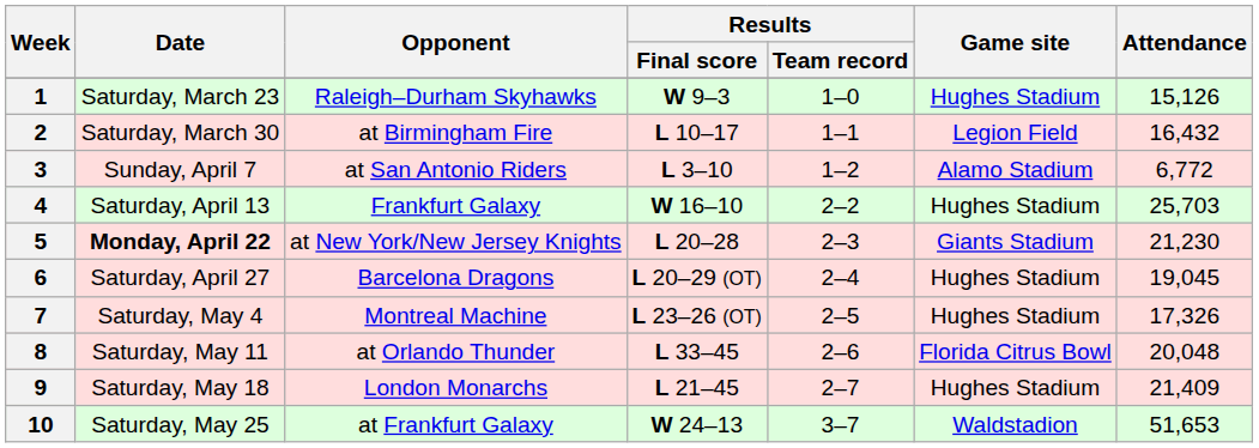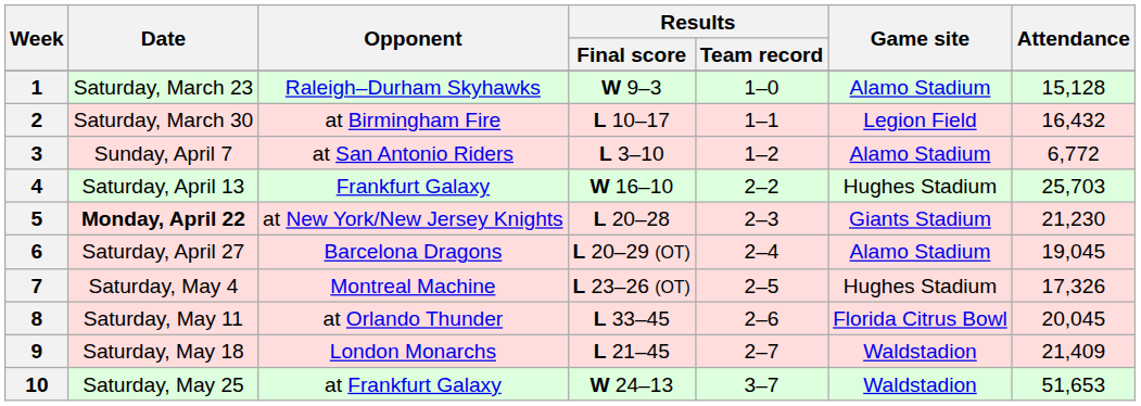1 | Game site: Hughes Stadium -> Alamo Stadium
1 | Attendance: 15,126 -> 15,128
6 | Game site: Hughes Stadium -> Alamo Stadium
8 | Attendance: 20,048 -> 20,045
9 | Game site: Hughes Stadium -> Waldstadion
